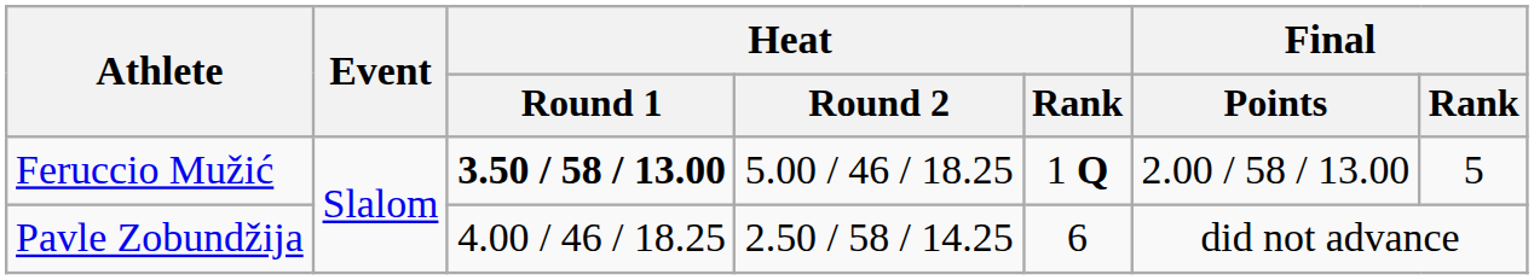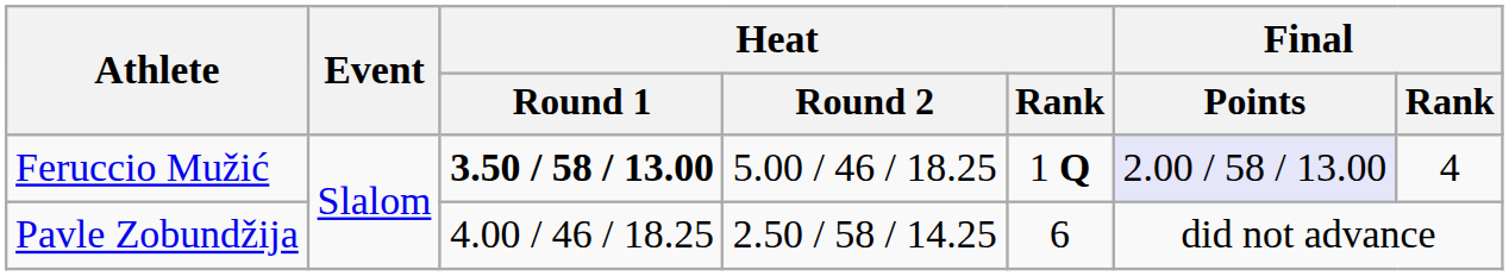Feruccio Mužić | Final / Points: no background -> lavender background
Feruccio Mužić | Final / Rank: 5 -> 4
